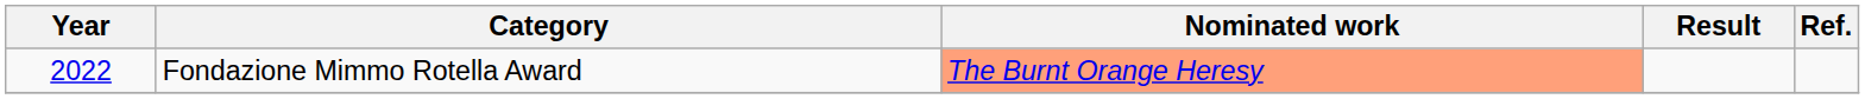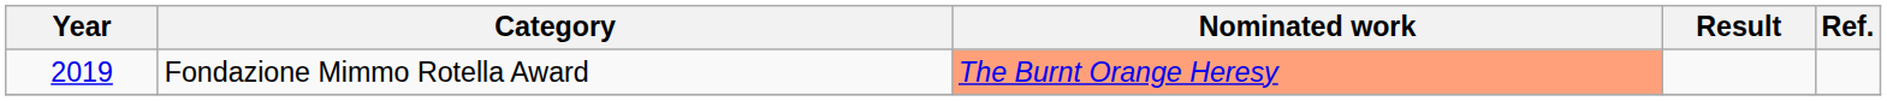Fondazione Mimmo Rotella Award | Year: 2022 -> 2019
